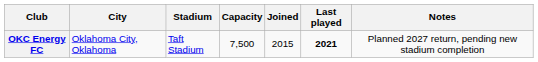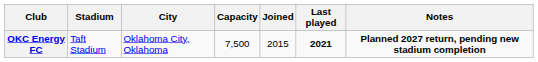columns swapped: City <-> Stadium
OKC Energy FC | Notes: normal -> bold
